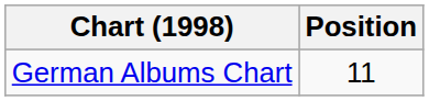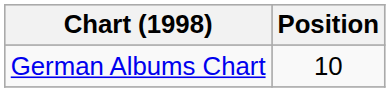German Albums Chart | Position: 11 -> 10
